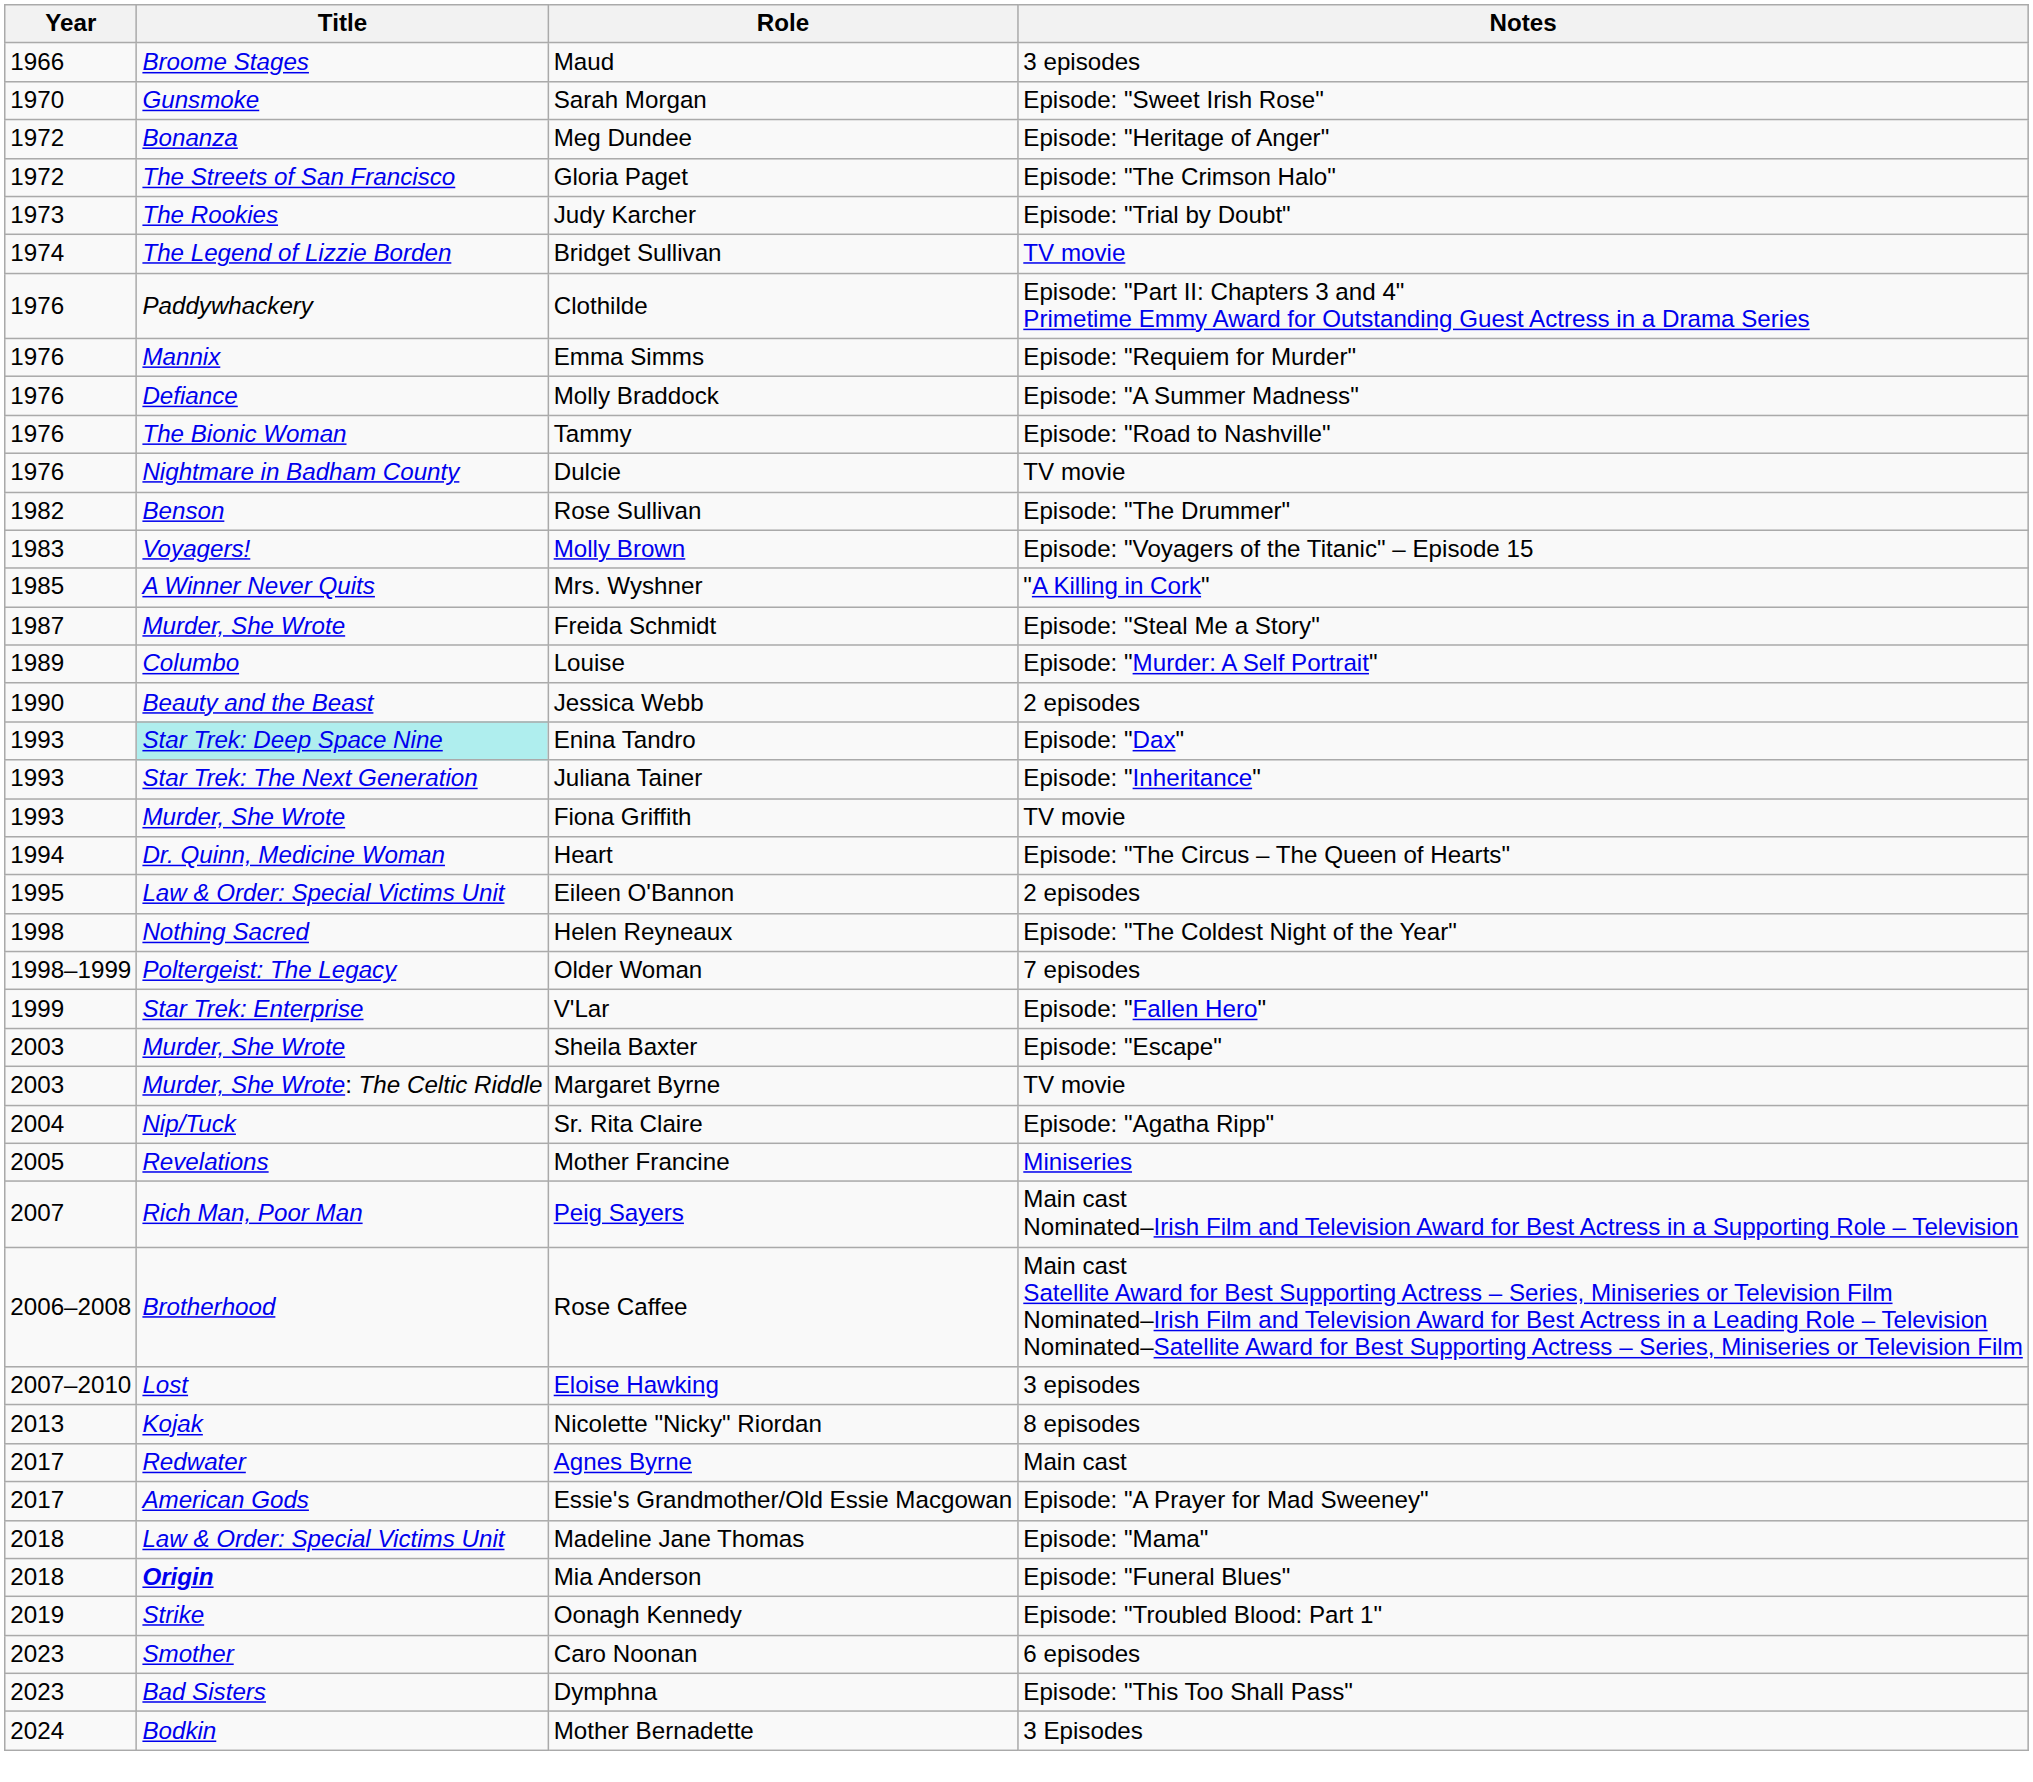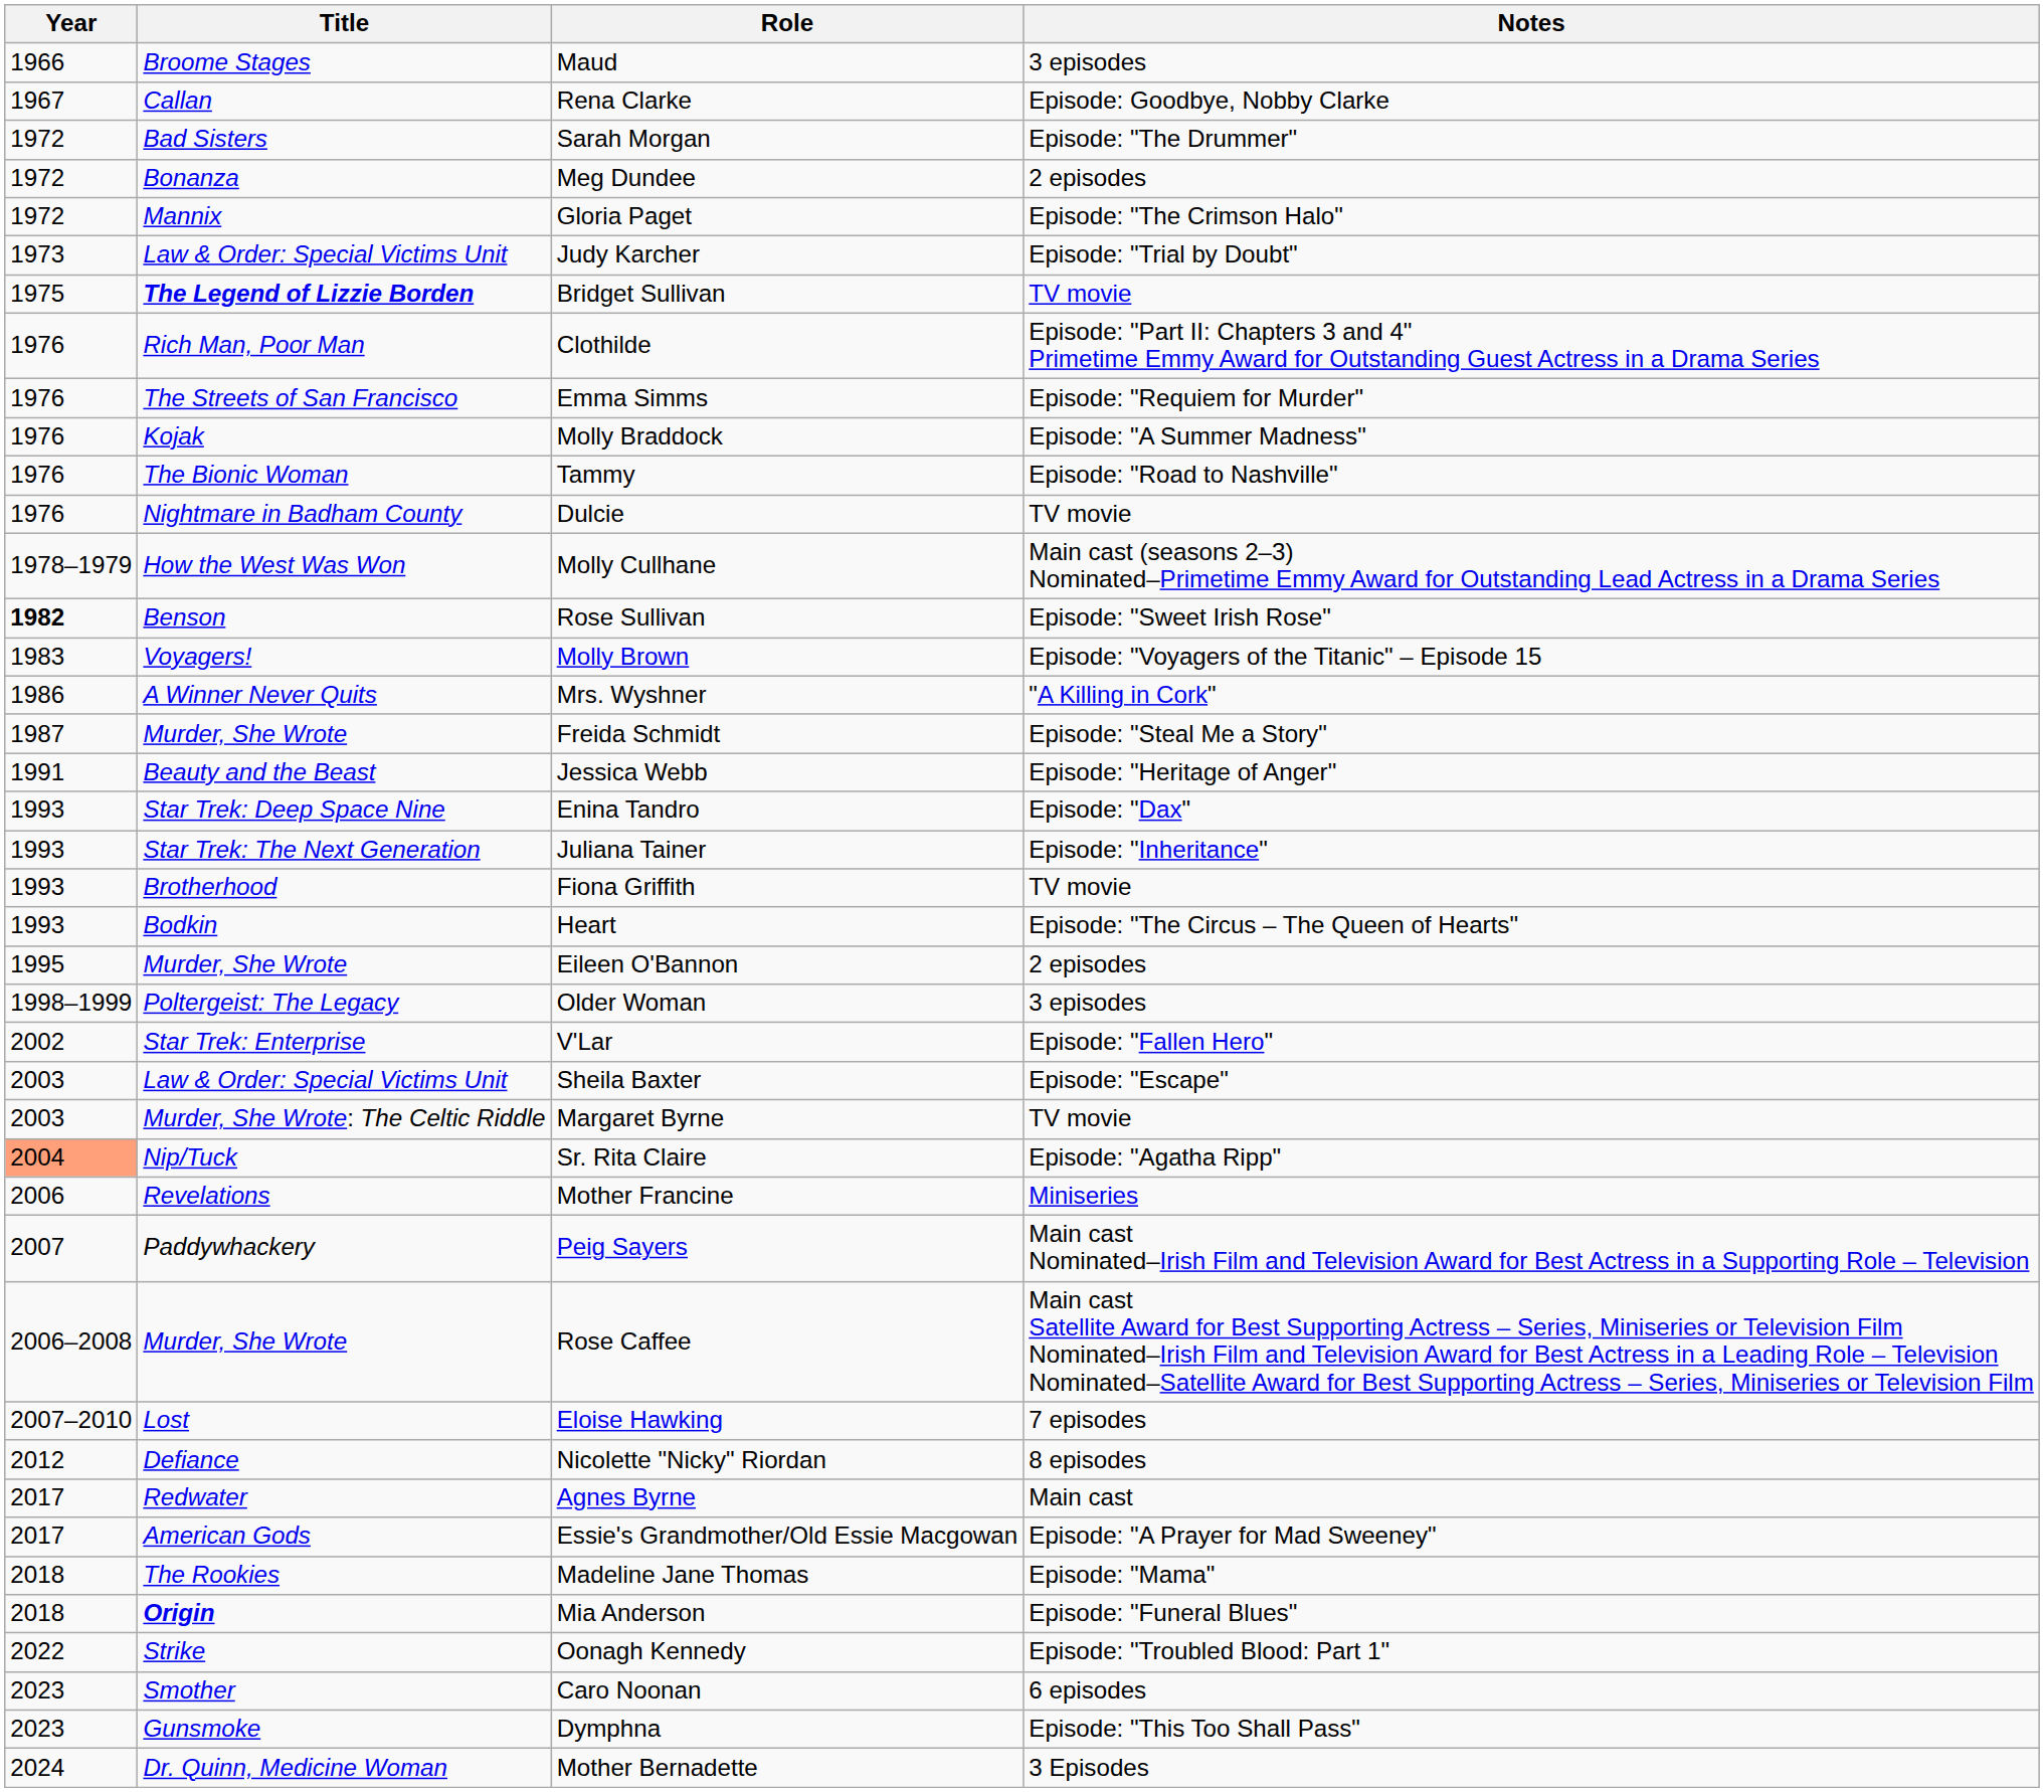+ row: 1967 | Callan | Rena Clarke | Episode: Goodbye, Nobby Clarke
Sarah Morgan | Year: 1970 -> 1972
Sarah Morgan | Title: Gunsmoke -> Bad Sisters
Sarah Morgan | Notes: Episode: "Sweet Irish Rose" -> Episode: "The Drummer"
Meg Dundee | Notes: Episode: "Heritage of Anger" -> 2 episodes
Gloria Paget | Title: The Streets of San Francisco -> Mannix
Judy Karcher | Title: The Rookies -> Law & Order: Special Victims Unit
Bridget Sullivan | Year: 1974 -> 1975
Bridget Sullivan | Title: normal -> bold
Clothilde | Title: Paddywhackery -> Rich Man, Poor Man
Emma Simms | Title: Mannix -> The Streets of San Francisco
Molly Braddock | Title: Defiance -> Kojak
+ row: 1978–1979 | How the West Was Won | Molly Cullhane | Main cast (seasons 2–3) Nominated–Primetime Emmy Award for Outstanding Lead Actress in a Drama Series
Rose Sullivan | Year: normal -> bold
Rose Sullivan | Notes: Episode: "The Drummer" -> Episode: "Sweet Irish Rose"
Mrs. Wyshner | Year: 1985 -> 1986
- row: 1989 | Columbo | Louise | Episode: "Murder: A Self Portrait"
Jessica Webb | Year: 1990 -> 1991
Jessica Webb | Notes: 2 episodes -> Episode: "Heritage of Anger"
Enina Tandro | Title: paleturquoise background -> no background
Fiona Griffith | Title: Murder, She Wrote -> Brotherhood
Heart | Year: 1994 -> 1993
Heart | Title: Dr. Quinn, Medicine Woman -> Bodkin
Eileen O'Bannon | Title: Law & Order: Special Victims Unit -> Murder, She Wrote
- row: 1998 | Nothing Sacred | Helen Reyneaux | Episode: "The Coldest Night of the Year"
Older Woman | Notes: 7 episodes -> 3 episodes
V'Lar | Year: 1999 -> 2002
Sheila Baxter | Title: Murder, She Wrote -> Law & Order: Special Victims Unit
Sr. Rita Claire | Year: no background -> lightsalmon background
Mother Francine | Year: 2005 -> 2006
Peig Sayers | Title: Rich Man, Poor Man -> Paddywhackery
Rose Caffee | Title: Brotherhood -> Murder, She Wrote
Eloise Hawking | Notes: 3 episodes -> 7 episodes
Nicolette "Nicky" Riordan | Year: 2013 -> 2012
Nicolette "Nicky" Riordan | Title: Kojak -> Defiance
Madeline Jane Thomas | Title: Law & Order: Special Victims Unit -> The Rookies
Oonagh Kennedy | Year: 2019 -> 2022
Dymphna | Title: Bad Sisters -> Gunsmoke
Mother Bernadette | Title: Bodkin -> Dr. Quinn, Medicine Woman
